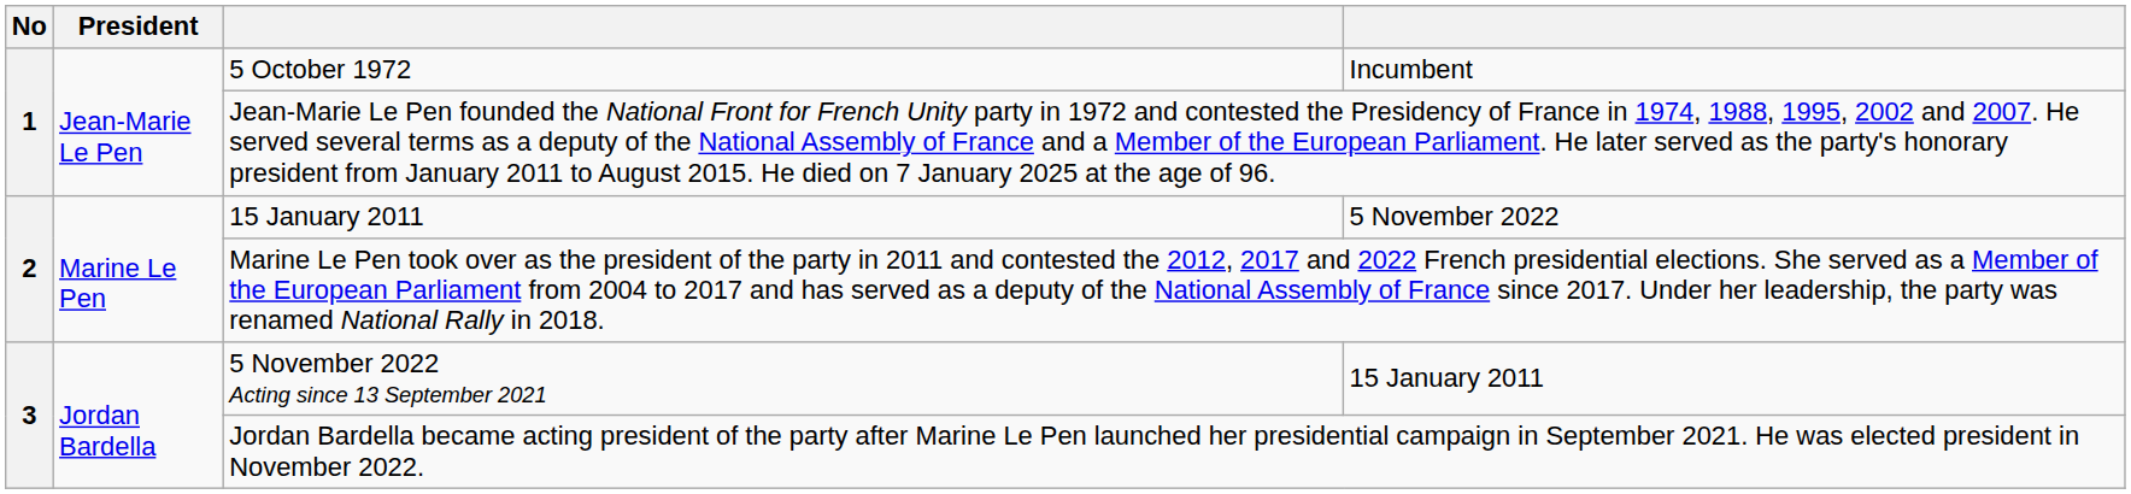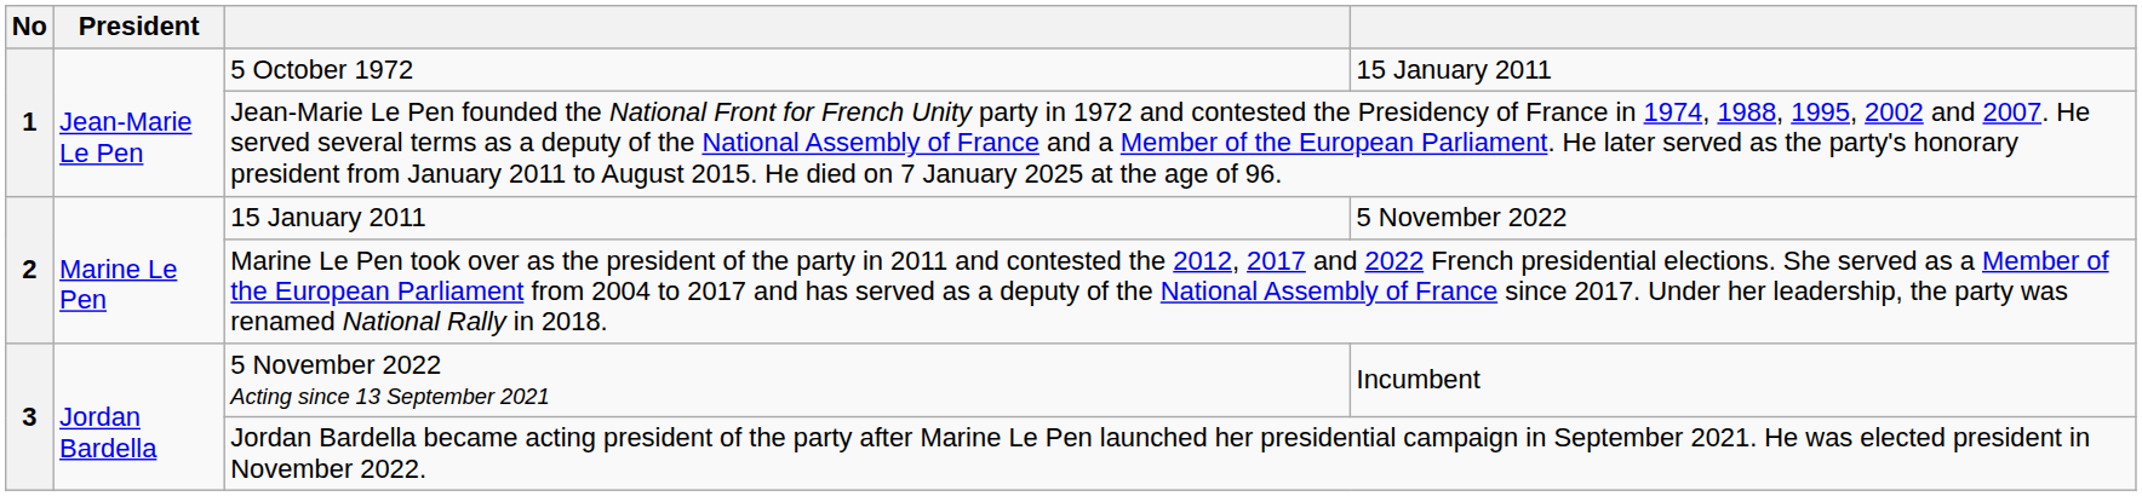5 October 1972 | column 4: Incumbent -> 15 January 2011
5 November 2022 Acting since 13 September 2021 | column 4: 15 January 2011 -> Incumbent
